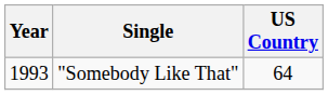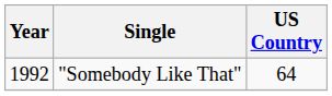"Somebody Like That" | Year: 1993 -> 1992
